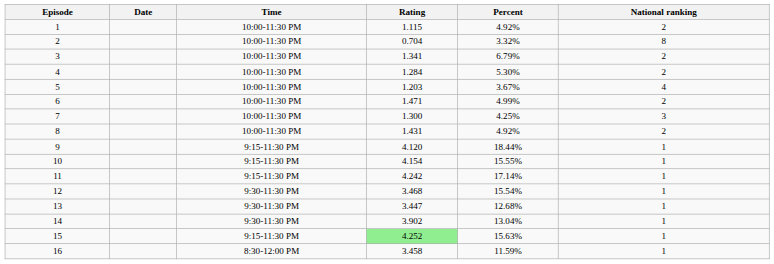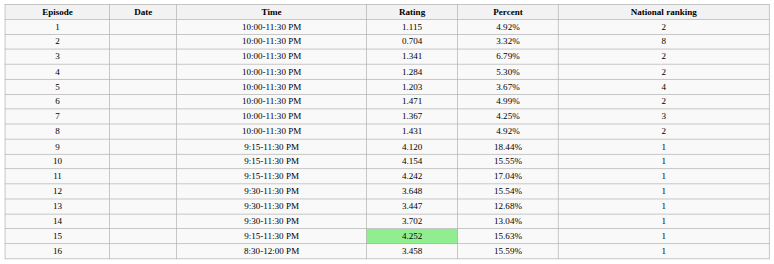7 | Rating: 1.300 -> 1.367
11 | Percent: 17.14% -> 17.04%
12 | Rating: 3.468 -> 3.648
14 | Rating: 3.902 -> 3.702
16 | Percent: 11.59% -> 15.59%
